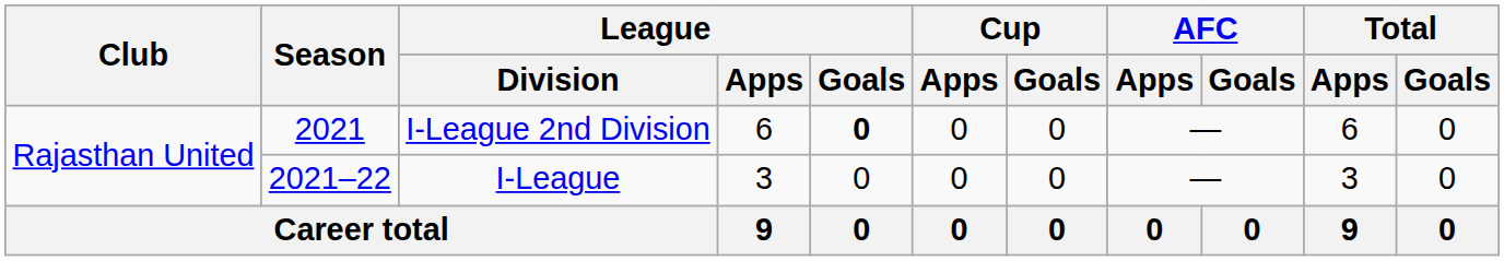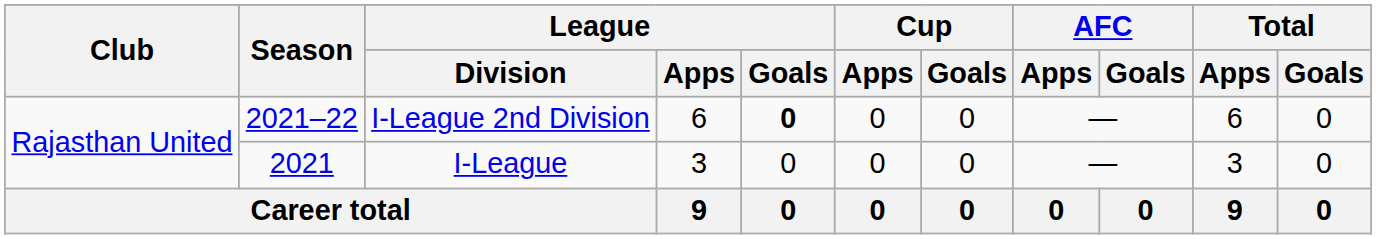I-League 2nd Division | Season: 2021 -> 2021–22
I-League | Season: 2021–22 -> 2021
